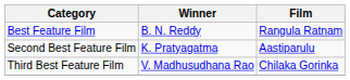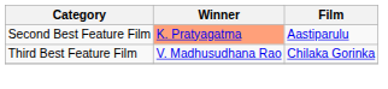- row: Best Feature Film | B. N. Reddy | Rangula Ratnam
Second Best Feature Film | Winner: no background -> lightsalmon background
